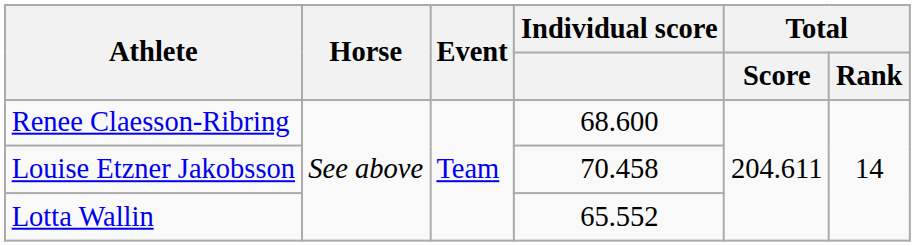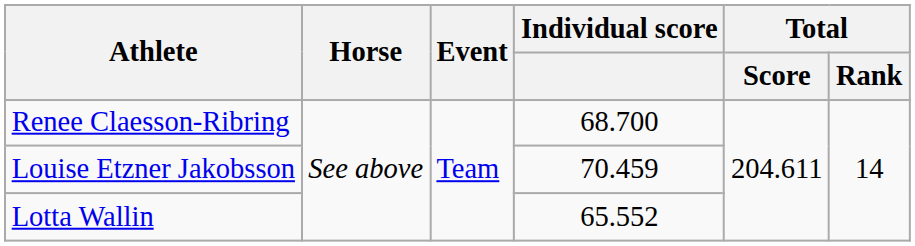Renee Claesson-Ribring | Individual score: 68.600 -> 68.700
Louise Etzner Jakobsson | Individual score: 70.458 -> 70.459
